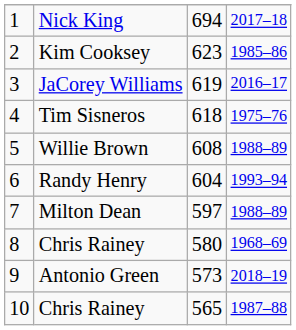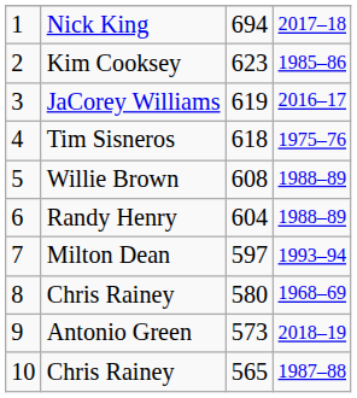Randy Henry | column 4: 1993–94 -> 1988–89
Milton Dean | column 4: 1988–89 -> 1993–94
